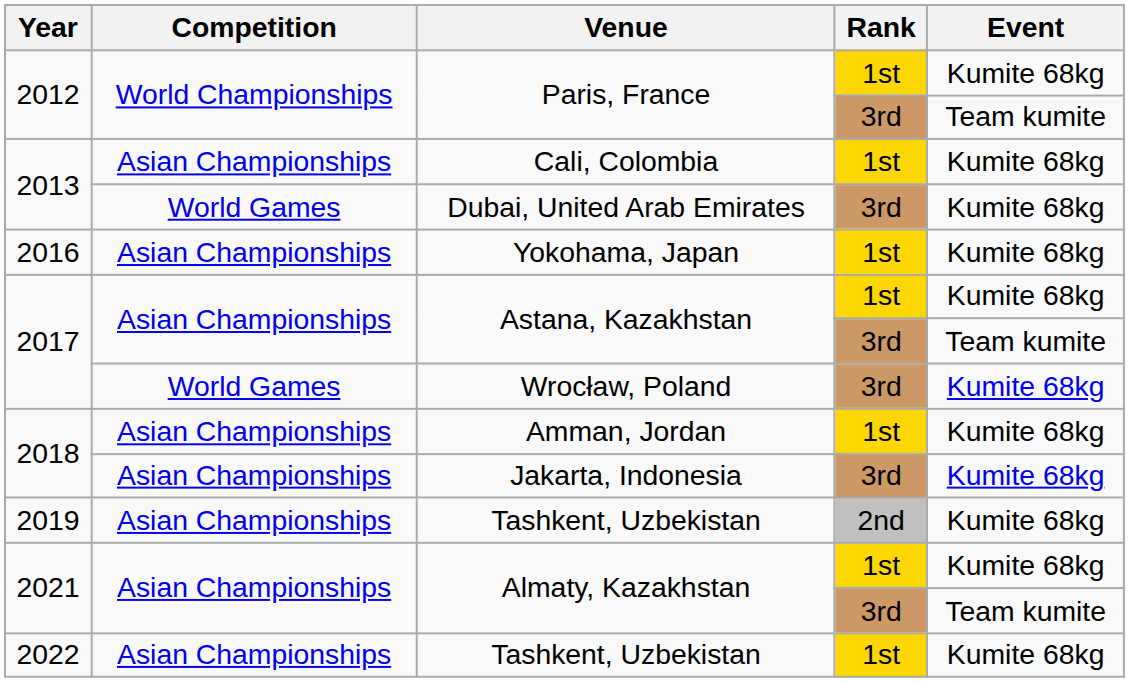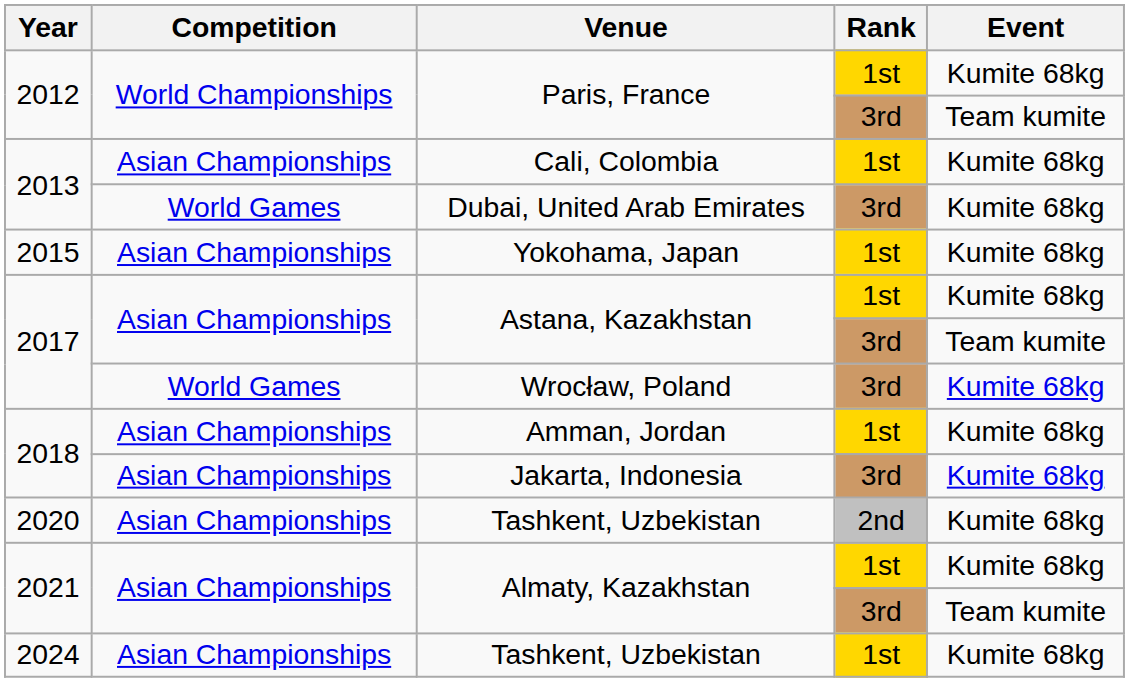Yokohama, Japan | Year: 2016 -> 2015
Tashkent, Uzbekistan / 2nd | Year: 2019 -> 2020
Tashkent, Uzbekistan / 1st | Year: 2022 -> 2024
